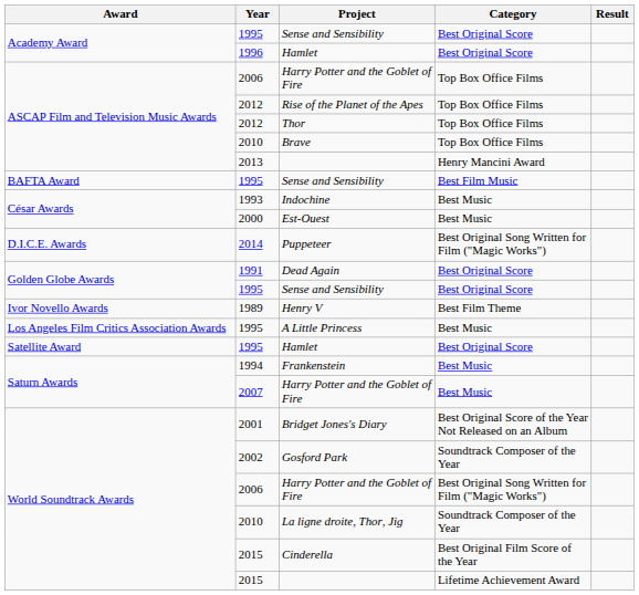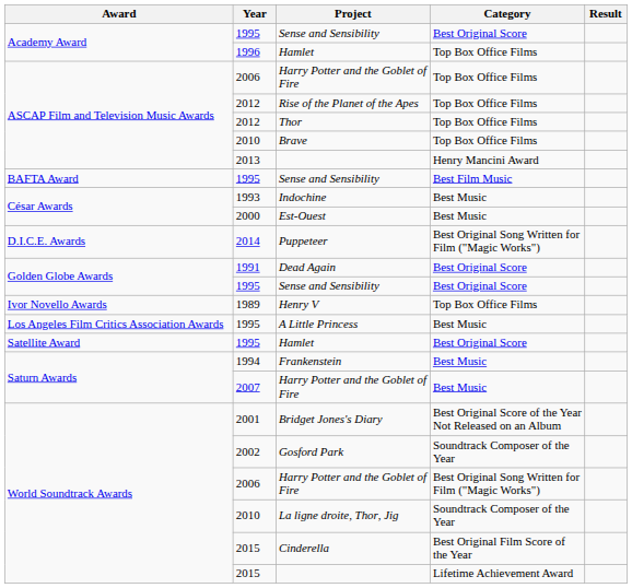Academy Award / Hamlet | Category: Best Original Score -> Top Box Office Films
Henry V | Category: Best Film Theme -> Top Box Office Films
